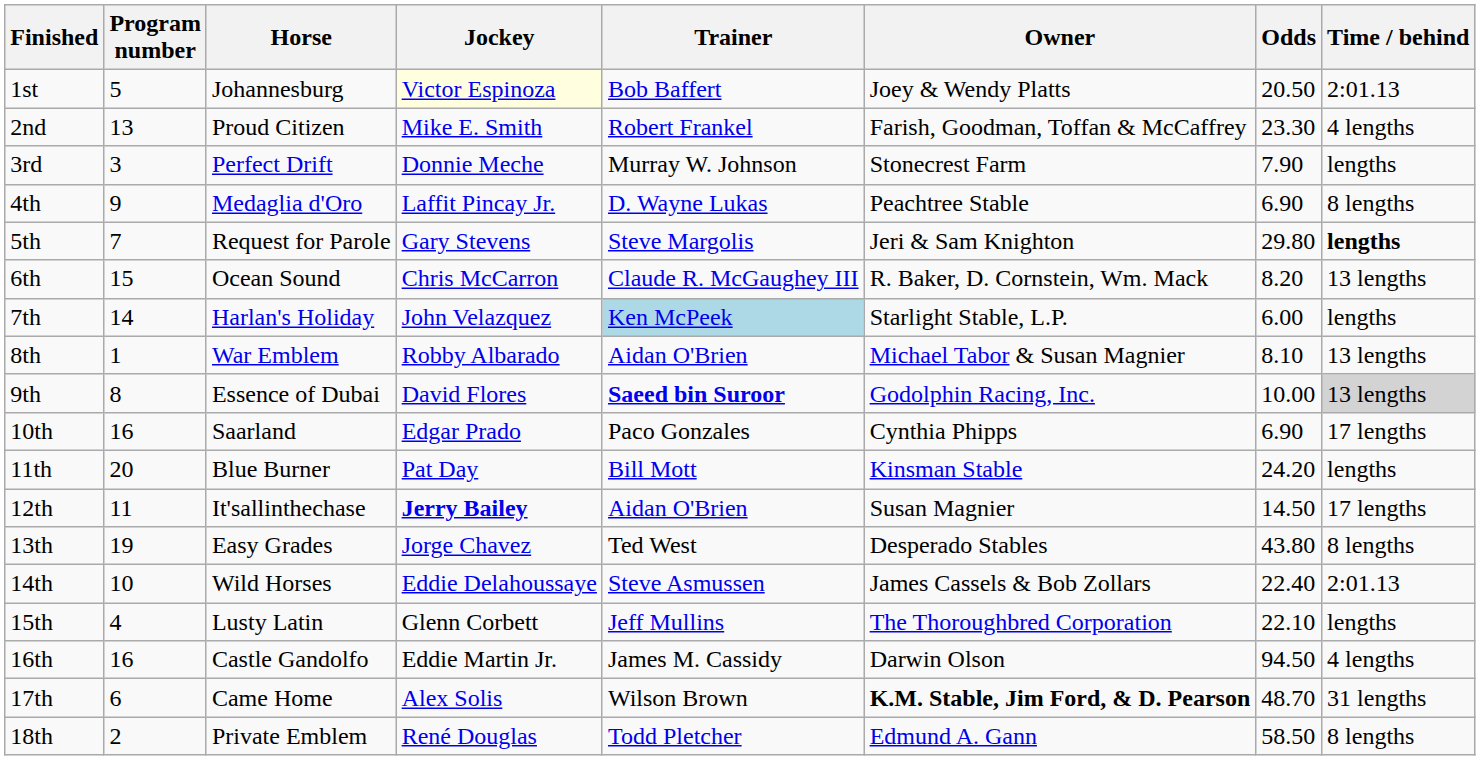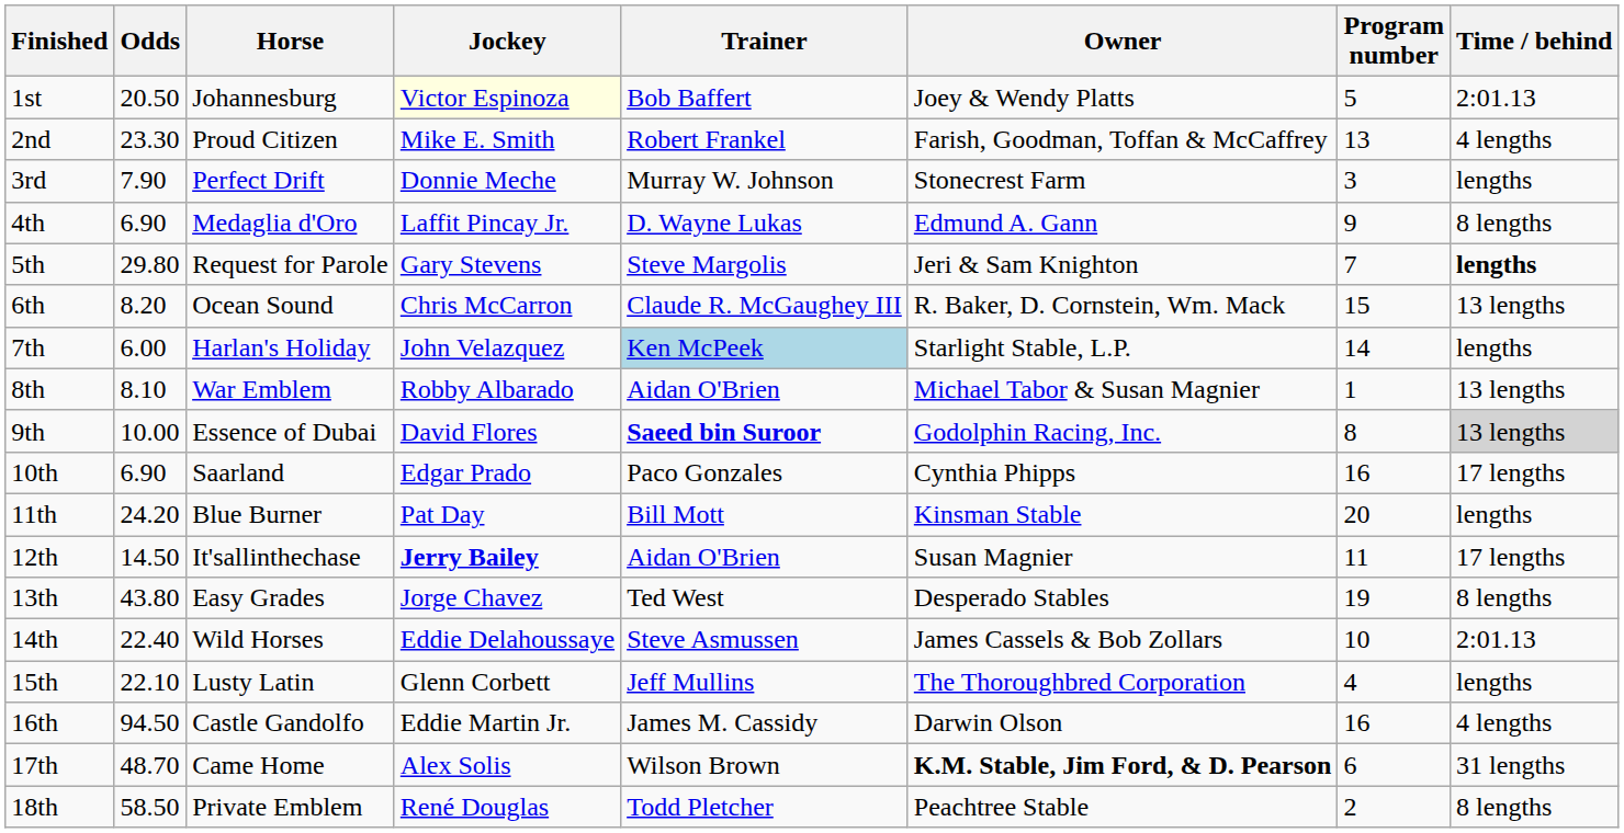columns swapped: Program number <-> Odds
4th | Owner: Peachtree Stable -> Edmund A. Gann
18th | Owner: Edmund A. Gann -> Peachtree Stable
